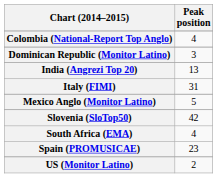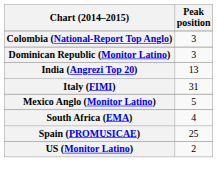Colombia (National-Report Top Anglo) | Peak position: 4 -> 3
- row: Slovenia (SloTop50) | 42
Spain (PROMUSICAE) | Peak position: 23 -> 25
